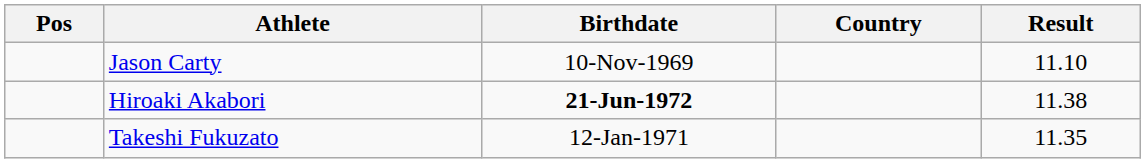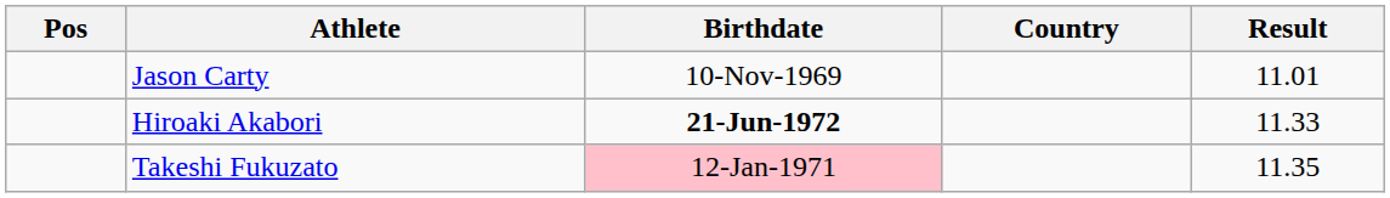Jason Carty | Result: 11.10 -> 11.01
Hiroaki Akabori | Result: 11.38 -> 11.33
Takeshi Fukuzato | Birthdate: no background -> pink background
